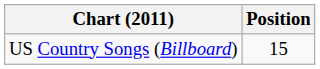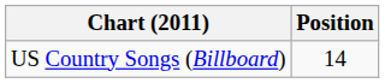US Country Songs (Billboard) | Position: 15 -> 14
